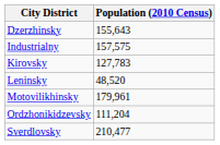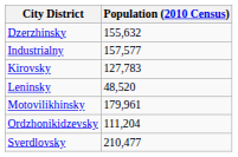Dzerzhinsky | Population (2010 Census): 155,643 -> 155,632
Industrialny | Population (2010 Census): 157,575 -> 157,577
